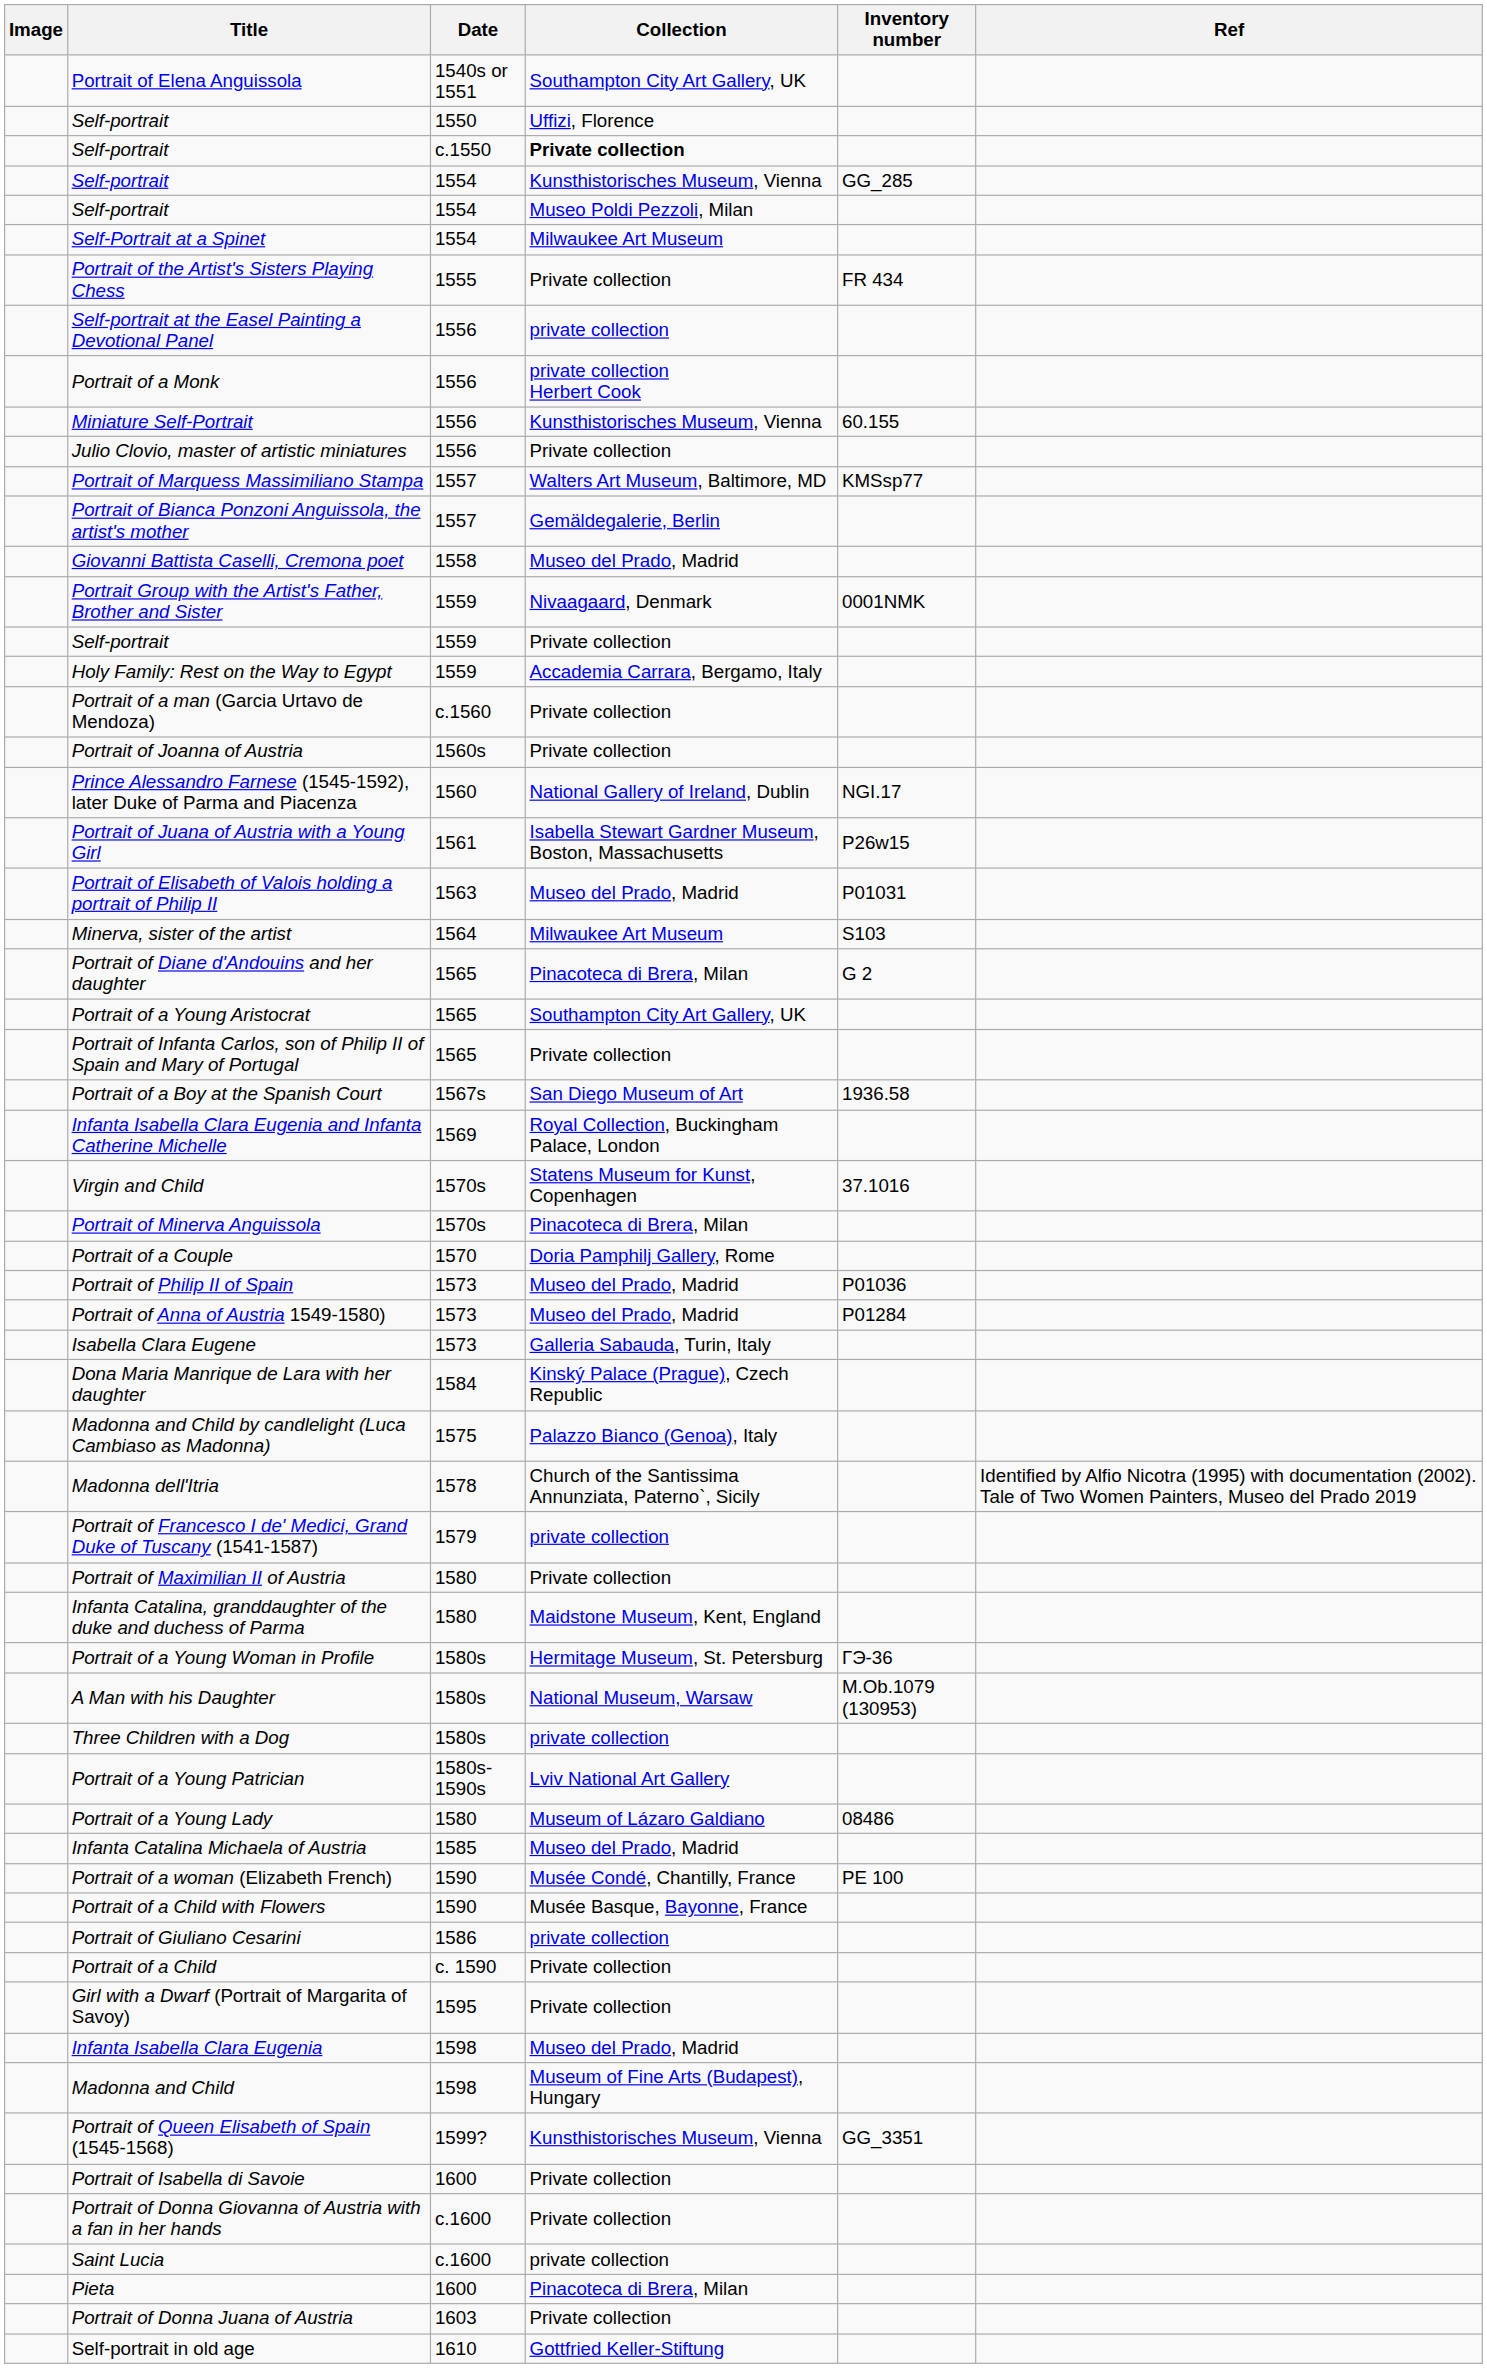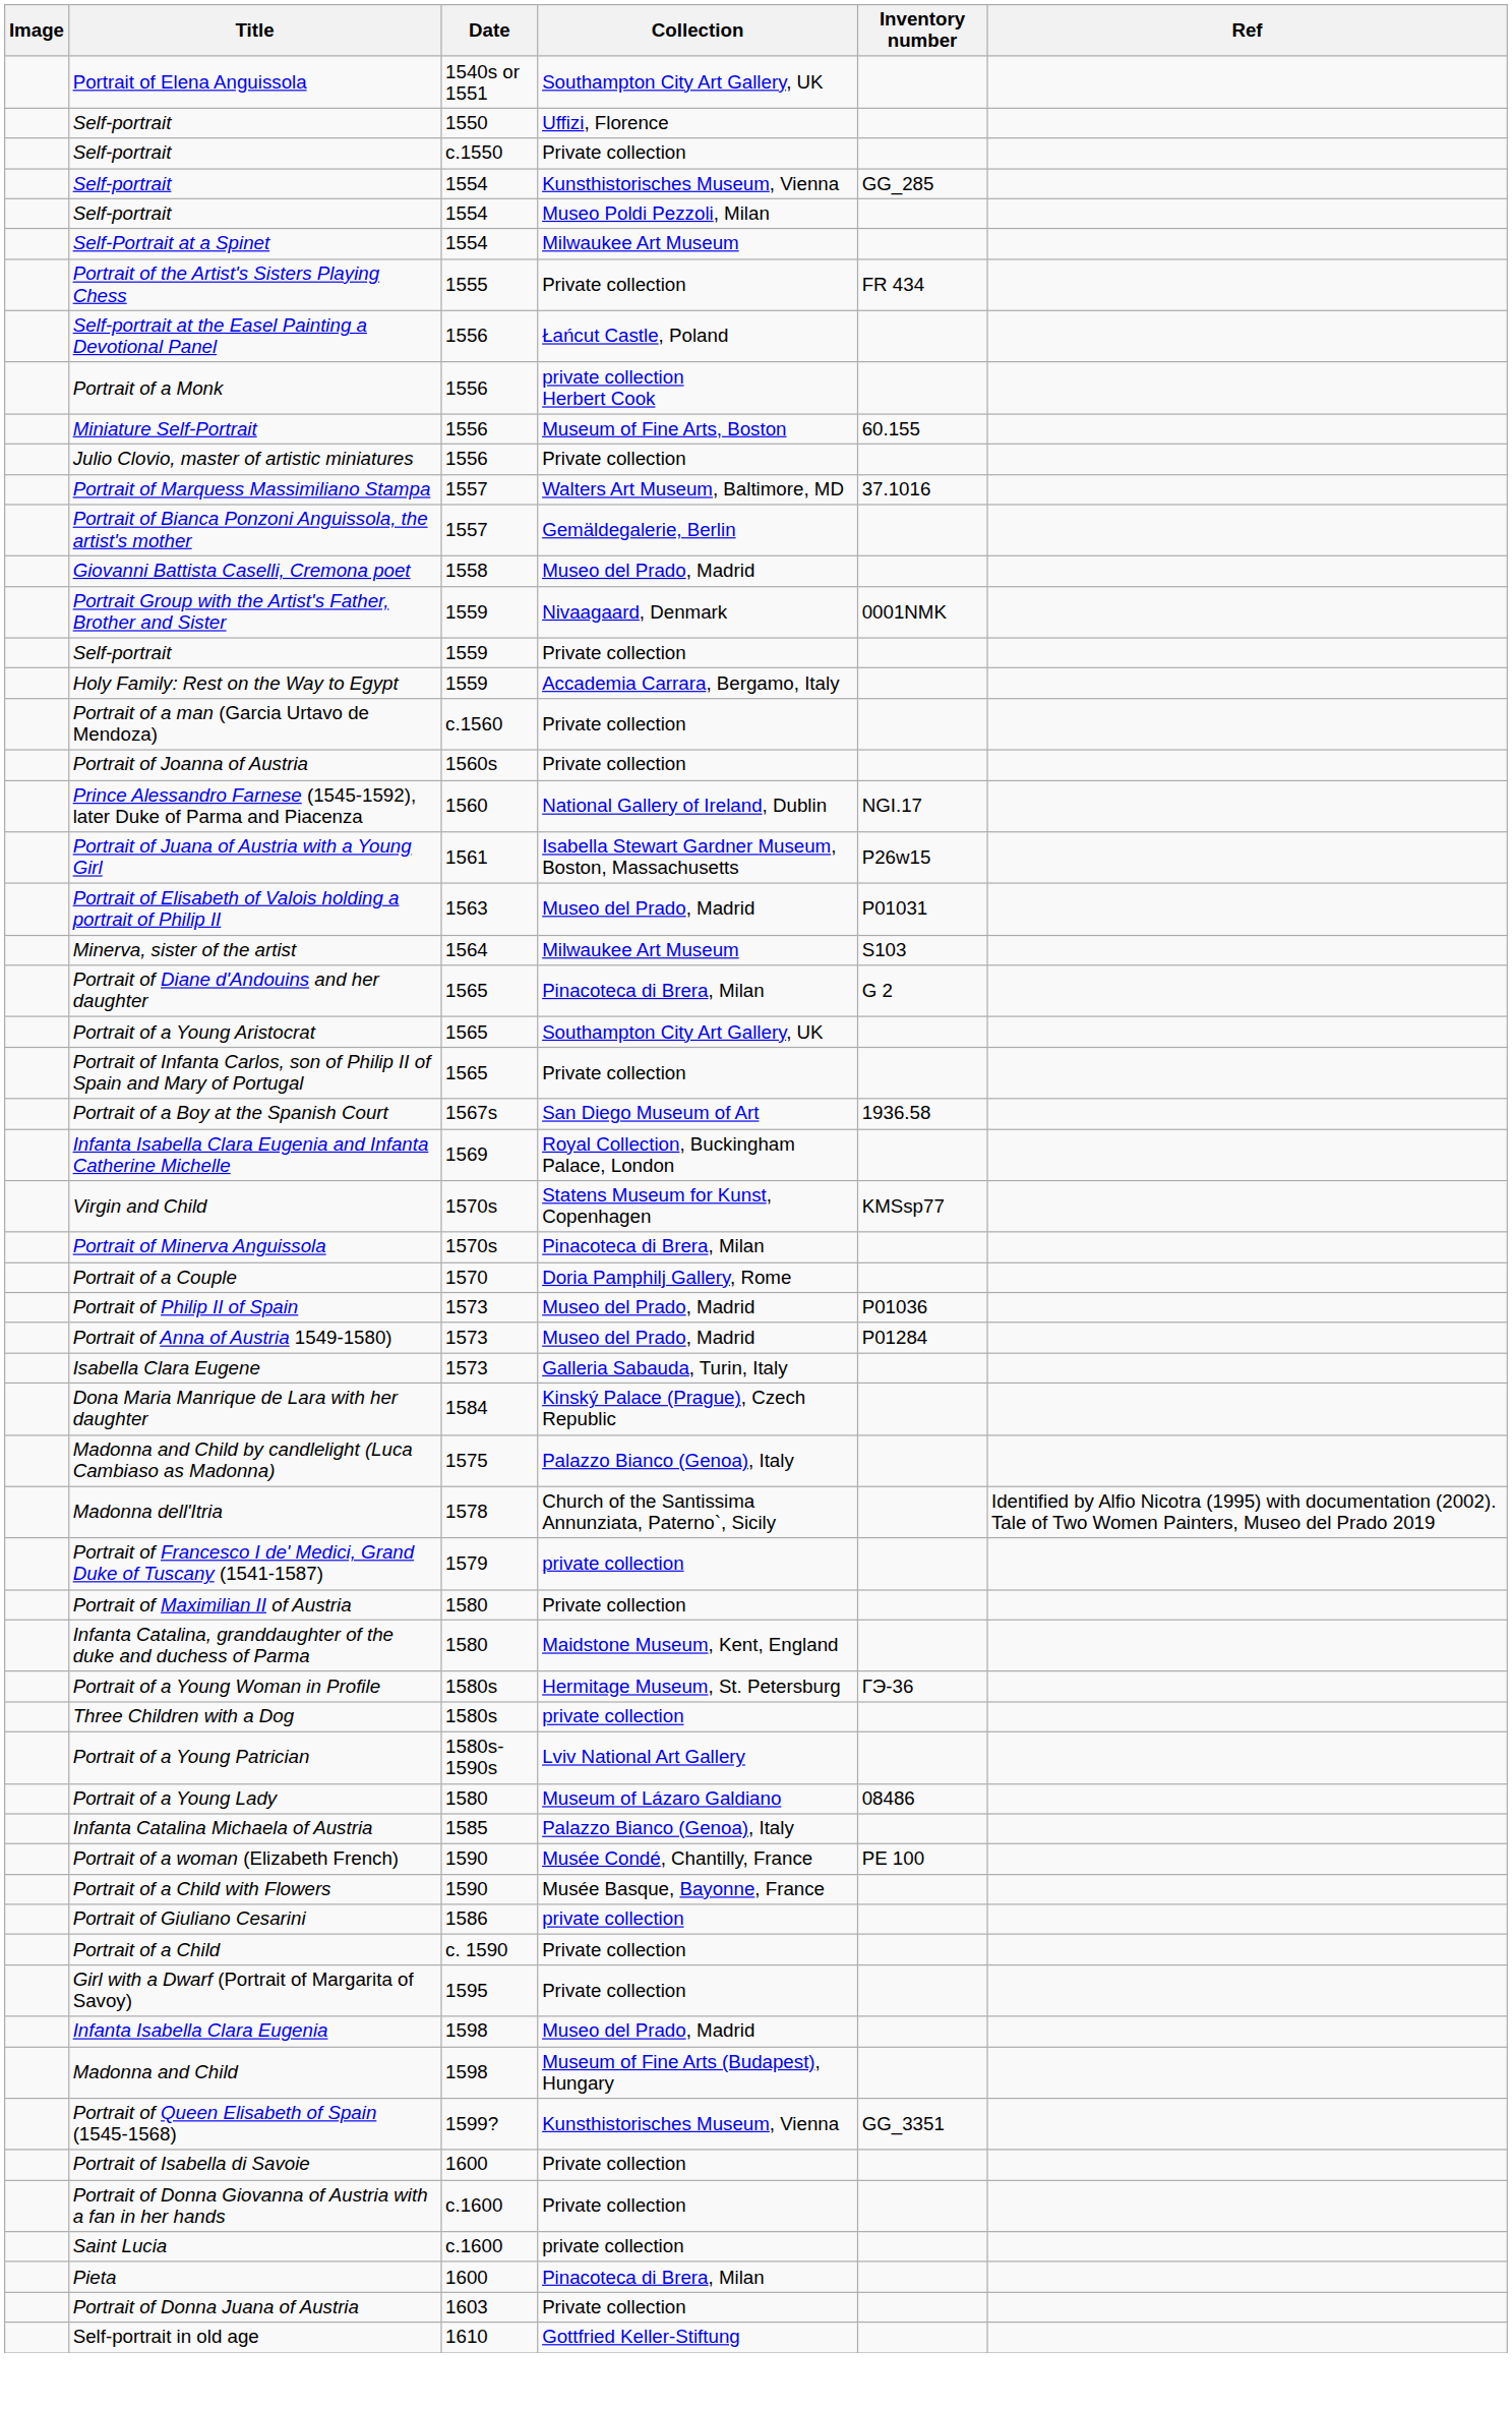Self-portrait / c.1550 | Collection: bold -> normal
Self-portrait at the Easel Painting a Devotional Panel | Collection: private collection -> Łańcut Castle, Poland
Miniature Self-Portrait | Collection: Kunsthistorisches Museum, Vienna -> Museum of Fine Arts, Boston
Portrait of Marquess Massimiliano Stampa | Inventory number: KMSsp77 -> 37.1016
Virgin and Child | Inventory number: 37.1016 -> KMSsp77
- row: A Man with his Daughter | 1580s | National Museum, Warsaw | M.Ob.1079 (130953)
Infanta Catalina Michaela of Austria | Collection: Museo del Prado, Madrid -> Palazzo Bianco (Genoa), Italy
